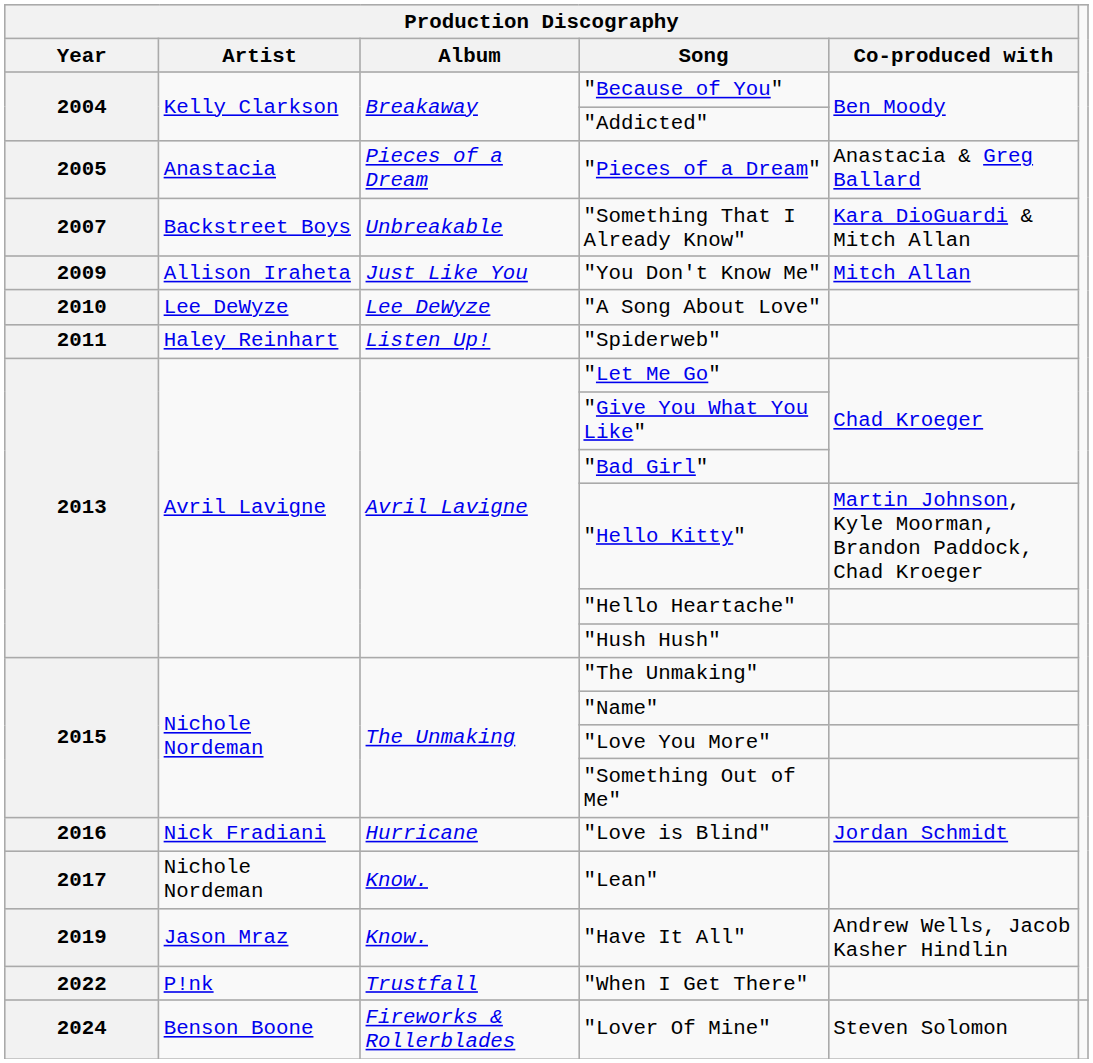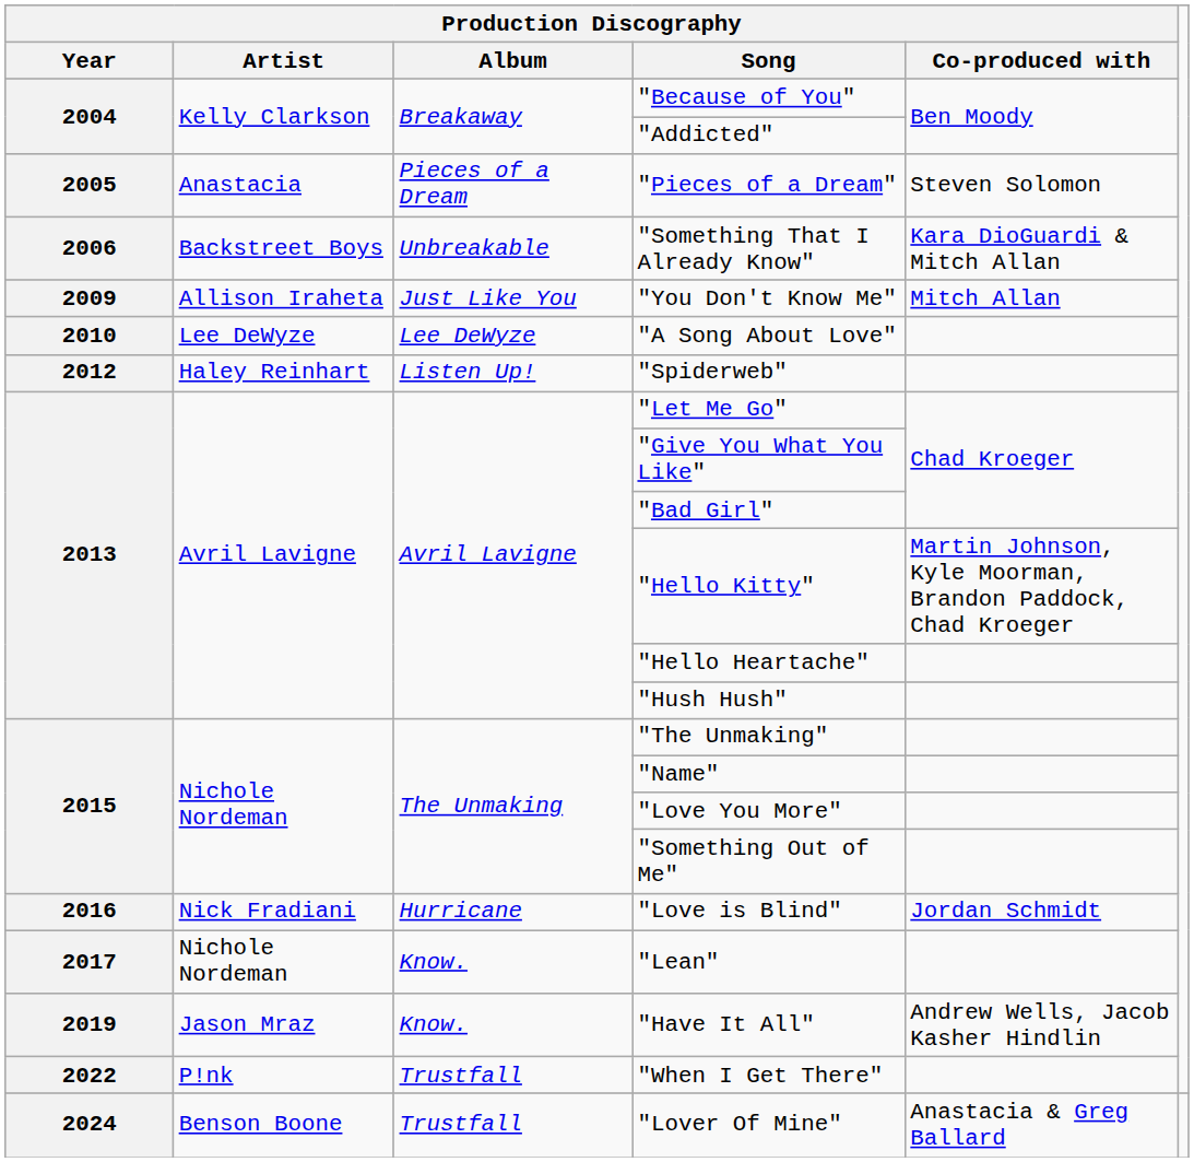"Pieces of a Dream" | Production Discography / Co-produced with: Anastacia & Greg Ballard -> Steven Solomon
"Something That I Already Know" | Production Discography / Year: 2007 -> 2006
"Spiderweb" | Production Discography / Year: 2011 -> 2012
"Lover Of Mine" | Production Discography / Album: Fireworks & Rollerblades -> Trustfall
"Lover Of Mine" | Production Discography / Co-produced with: Steven Solomon -> Anastacia & Greg Ballard
